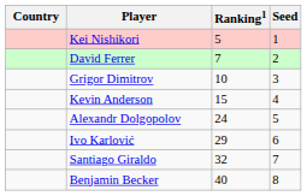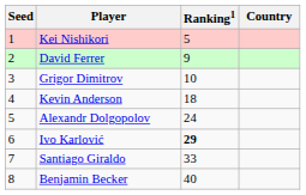columns swapped: Country <-> Seed
David Ferrer | Ranking1: 7 -> 9
Kevin Anderson | Ranking1: 15 -> 18
Ivo Karlović | Ranking1: normal -> bold
Santiago Giraldo | Ranking1: 32 -> 33
